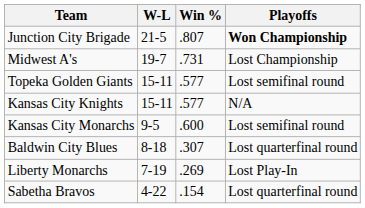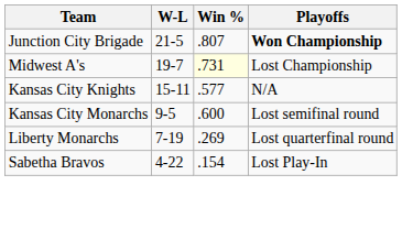Midwest A's | Win %: no background -> lightyellow background
- row: Topeka Golden Giants | 15-11 | .577 | Lost semifinal round
- row: Baldwin City Blues | 8-18 | .307 | Lost quarterfinal round
Liberty Monarchs | Playoffs: Lost Play-In -> Lost quarterfinal round
Sabetha Bravos | Playoffs: Lost quarterfinal round -> Lost Play-In
